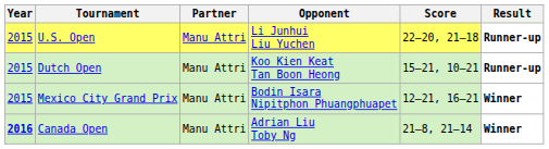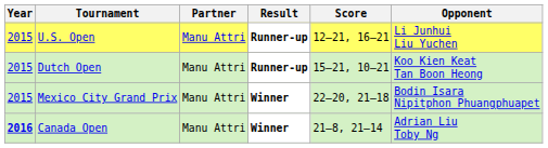columns swapped: Opponent <-> Result
U.S. Open | Score: 22–20, 21–18 -> 12–21, 16–21
Mexico City Grand Prix | Score: 12–21, 16–21 -> 22–20, 21–18
